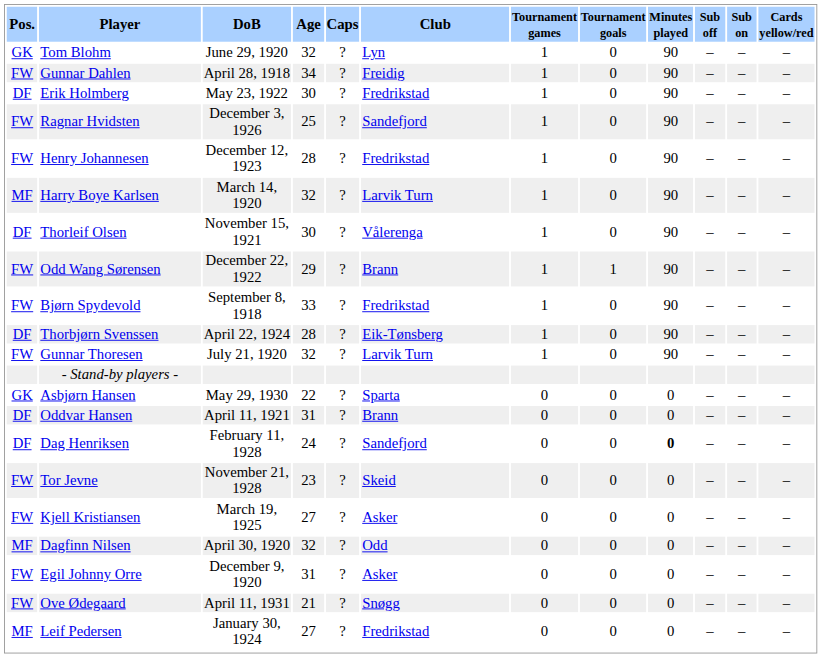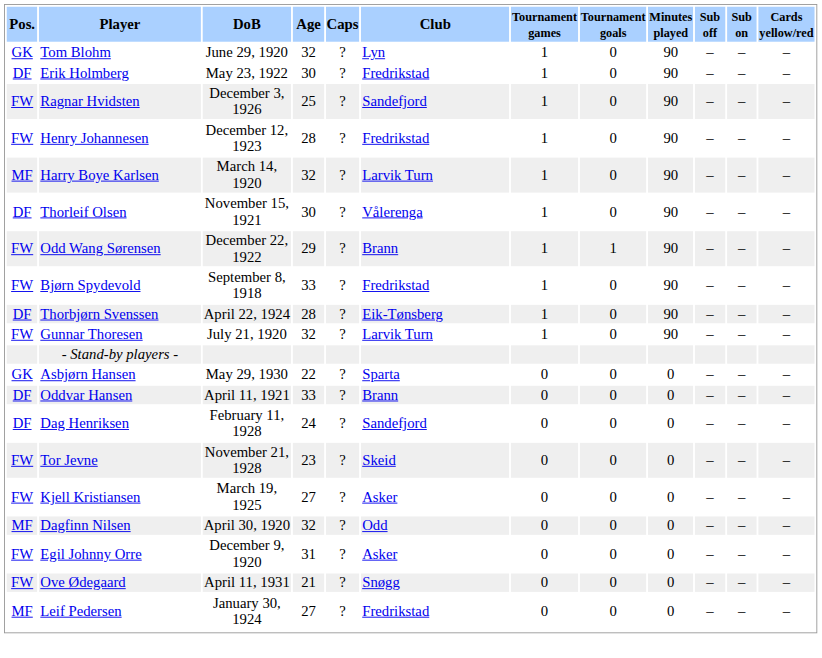- row: FW | Gunnar Dahlen | April 28, 1918 | 34 | ? | Freidig | 1 | 0 | 90 | – | – | –
Oddvar Hansen | Age: 31 -> 33
Dag Henriksen | Minutes played: bold -> normal
